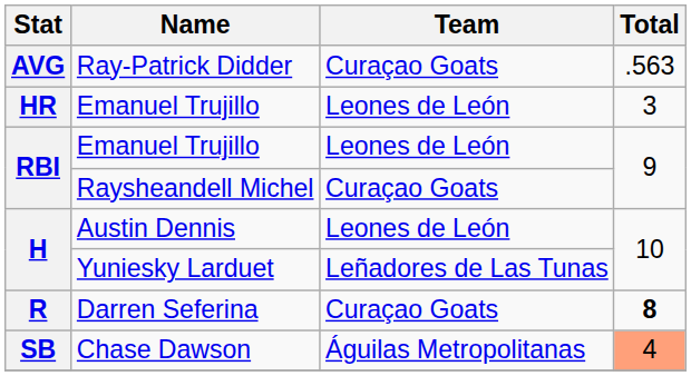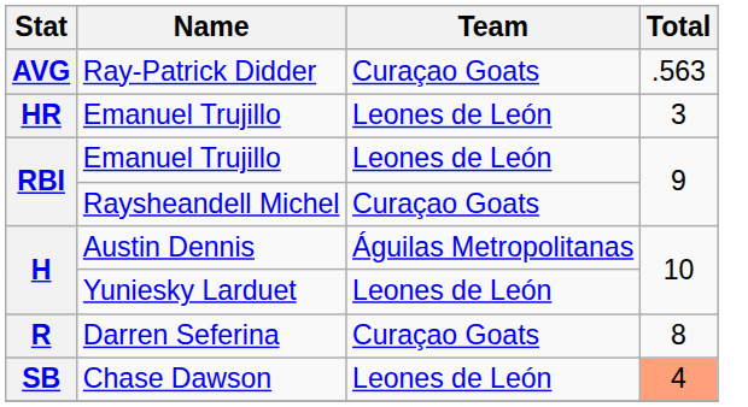Austin Dennis | Team: Leones de León -> Águilas Metropolitanas
Yuniesky Larduet | Team: Leñadores de Las Tunas -> Leones de León
Darren Seferina | Total: bold -> normal
Chase Dawson | Team: Águilas Metropolitanas -> Leones de León
